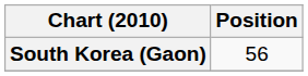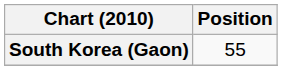South Korea (Gaon) | Position: 56 -> 55
